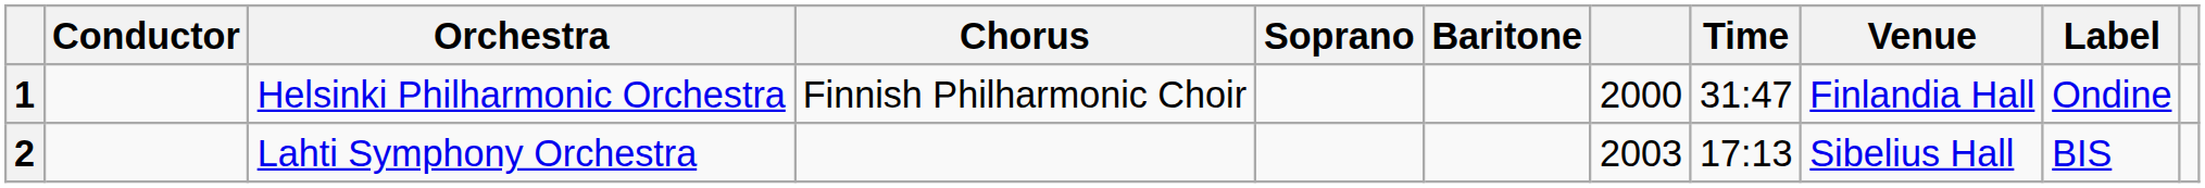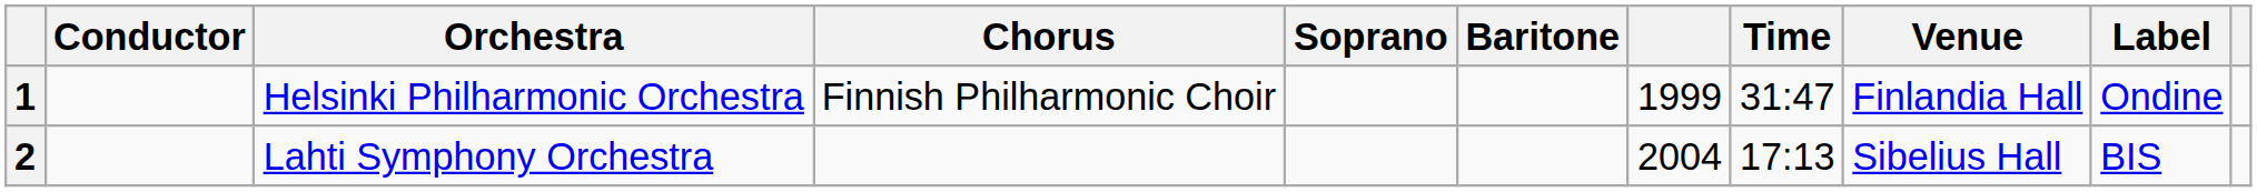1 | column 7: 2000 -> 1999
2 | column 7: 2003 -> 2004
